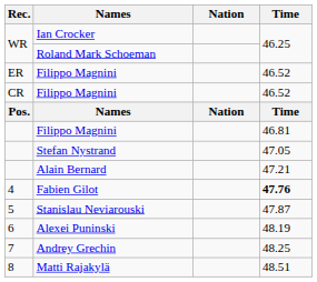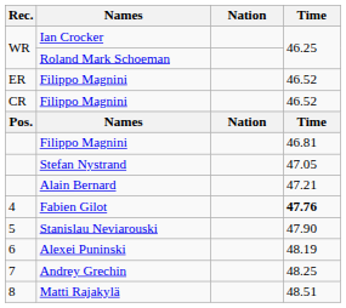Stanislau Neviarouski | Time: 47.87 -> 47.90
